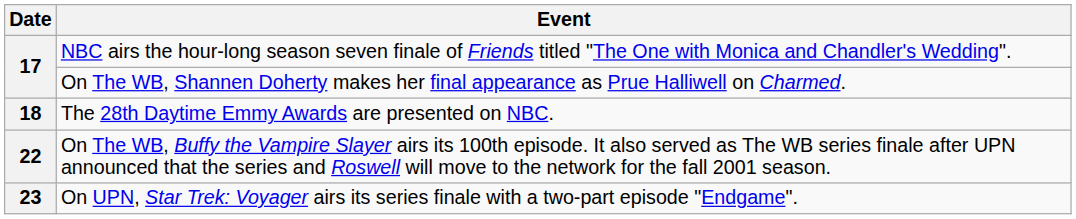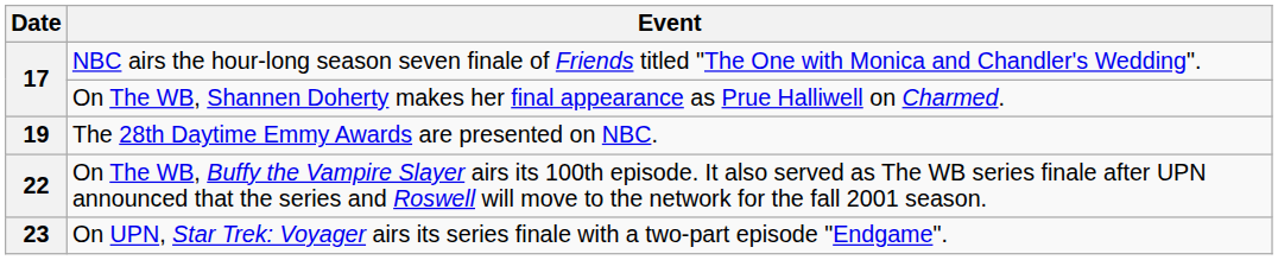The 28th Daytime Emmy Awards are presented on NBC. | Date: 18 -> 19
